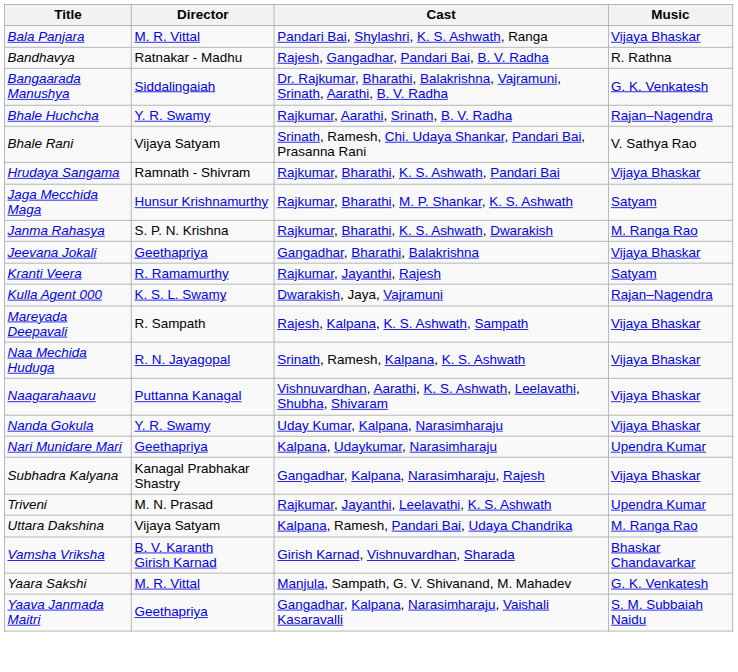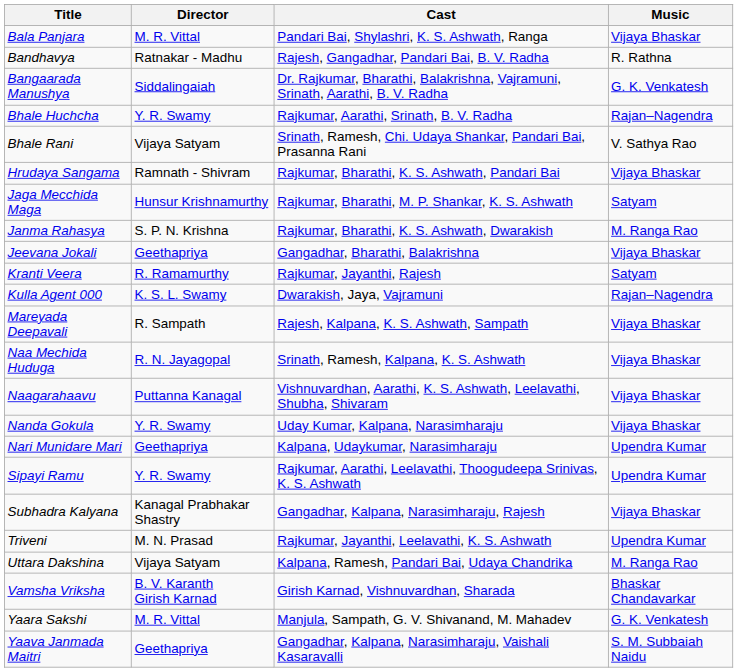+ row: Sipayi Ramu | Y. R. Swamy | Rajkumar, Aarathi, Leelavathi, Thoogudeepa Srinivas, K. S. Ashwath | Upendra Kumar
